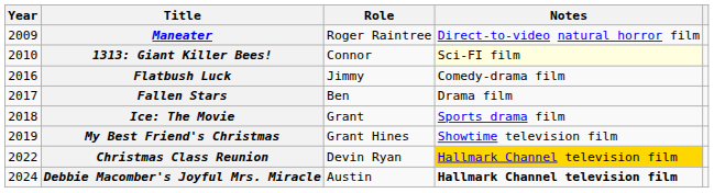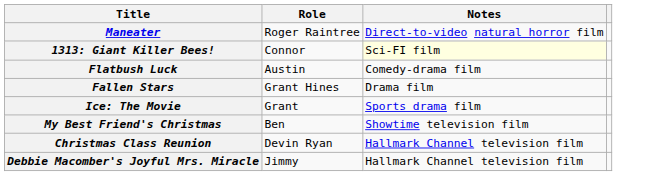- column: Year | 2009 | 2010 | 2016 | 2017 | 2018 | 2019 | 2022 | 2024
Flatbush Luck | Role: Jimmy -> Austin
Fallen Stars | Role: Ben -> Grant Hines
My Best Friend's Christmas | Role: Grant Hines -> Ben
Christmas Class Reunion | Notes: gold background -> no background
Debbie Macomber's Joyful Mrs. Miracle | Role: Austin -> Jimmy
Debbie Macomber's Joyful Mrs. Miracle | Notes: bold -> normal
